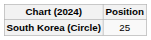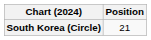South Korea (Circle) | Position: 25 -> 21
